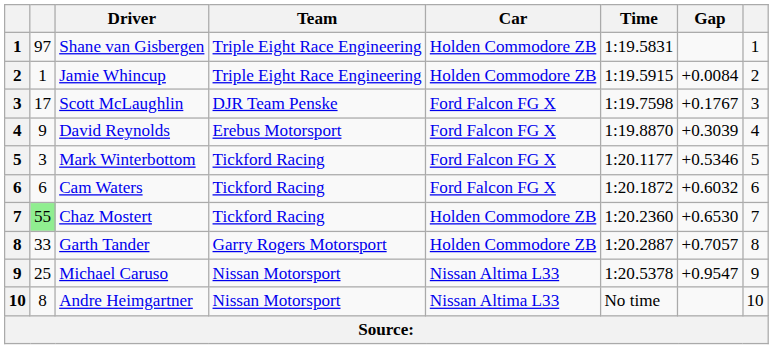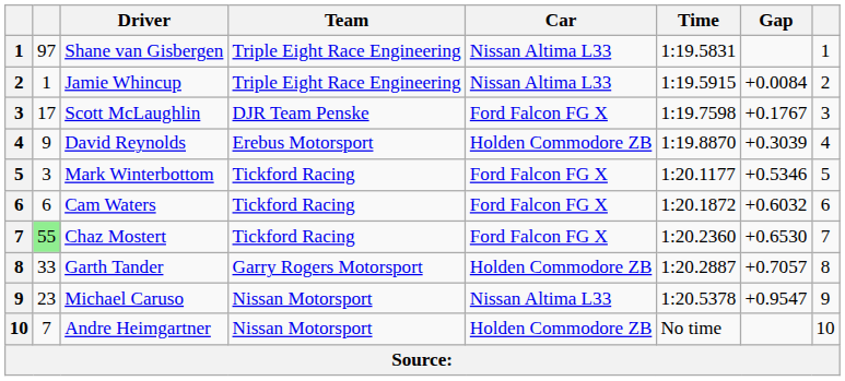Shane van Gisbergen | Car: Holden Commodore ZB -> Nissan Altima L33
Jamie Whincup | Car: Holden Commodore ZB -> Nissan Altima L33
David Reynolds | Car: Ford Falcon FG X -> Holden Commodore ZB
Chaz Mostert | Car: Holden Commodore ZB -> Ford Falcon FG X
Michael Caruso | column 2: 25 -> 23
Andre Heimgartner | column 2: 8 -> 7
Andre Heimgartner | Car: Nissan Altima L33 -> Holden Commodore ZB
